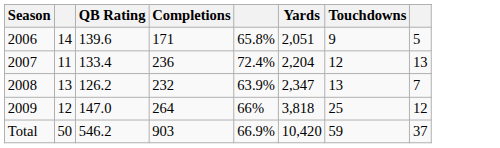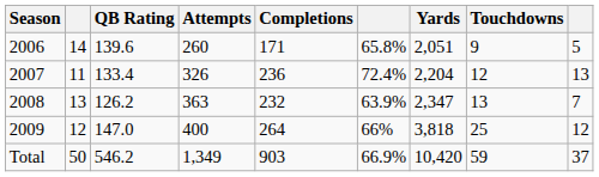+ column: Attempts | 260 | 326 | 363 | 400 | 1,349
